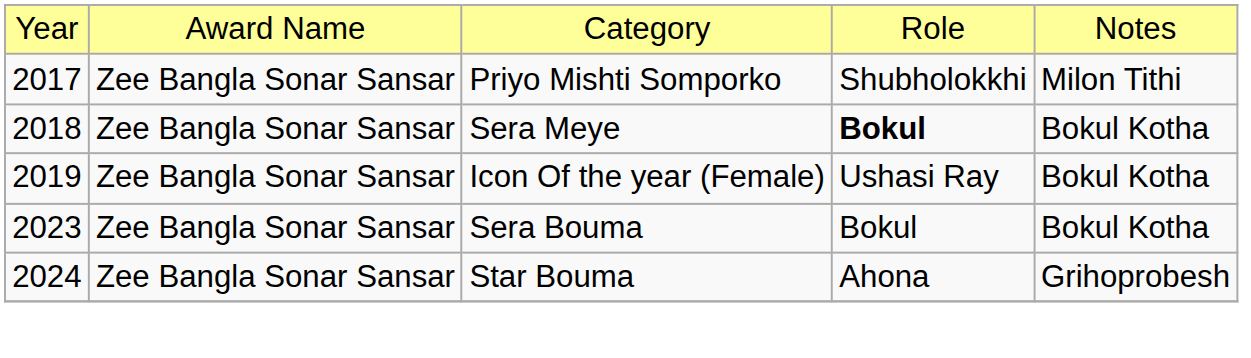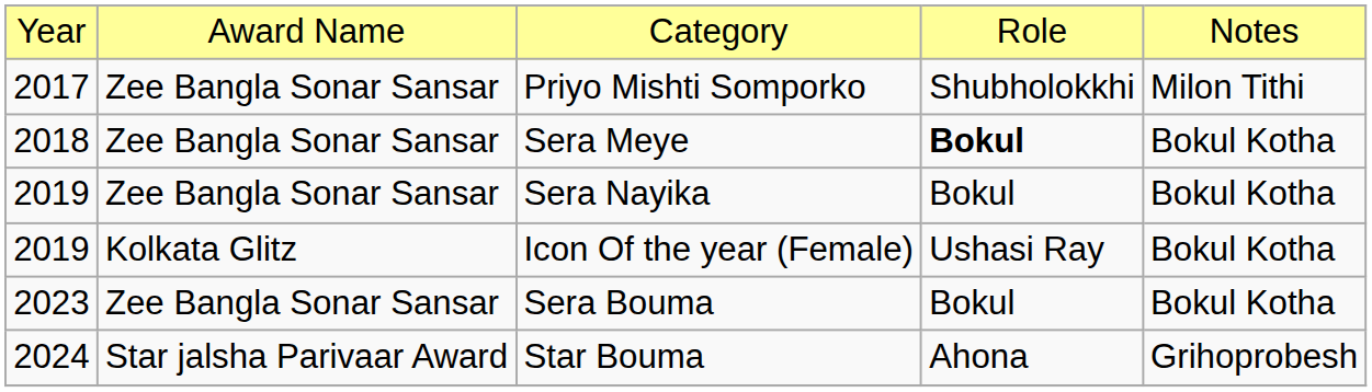+ row: 2019 | Zee Bangla Sonar Sansar | Sera Nayika | Bokul | Bokul Kotha
Icon Of the year (Female) | column 2: Zee Bangla Sonar Sansar -> Kolkata Glitz
Star Bouma | column 2: Zee Bangla Sonar Sansar -> Star jalsha Parivaar Award
